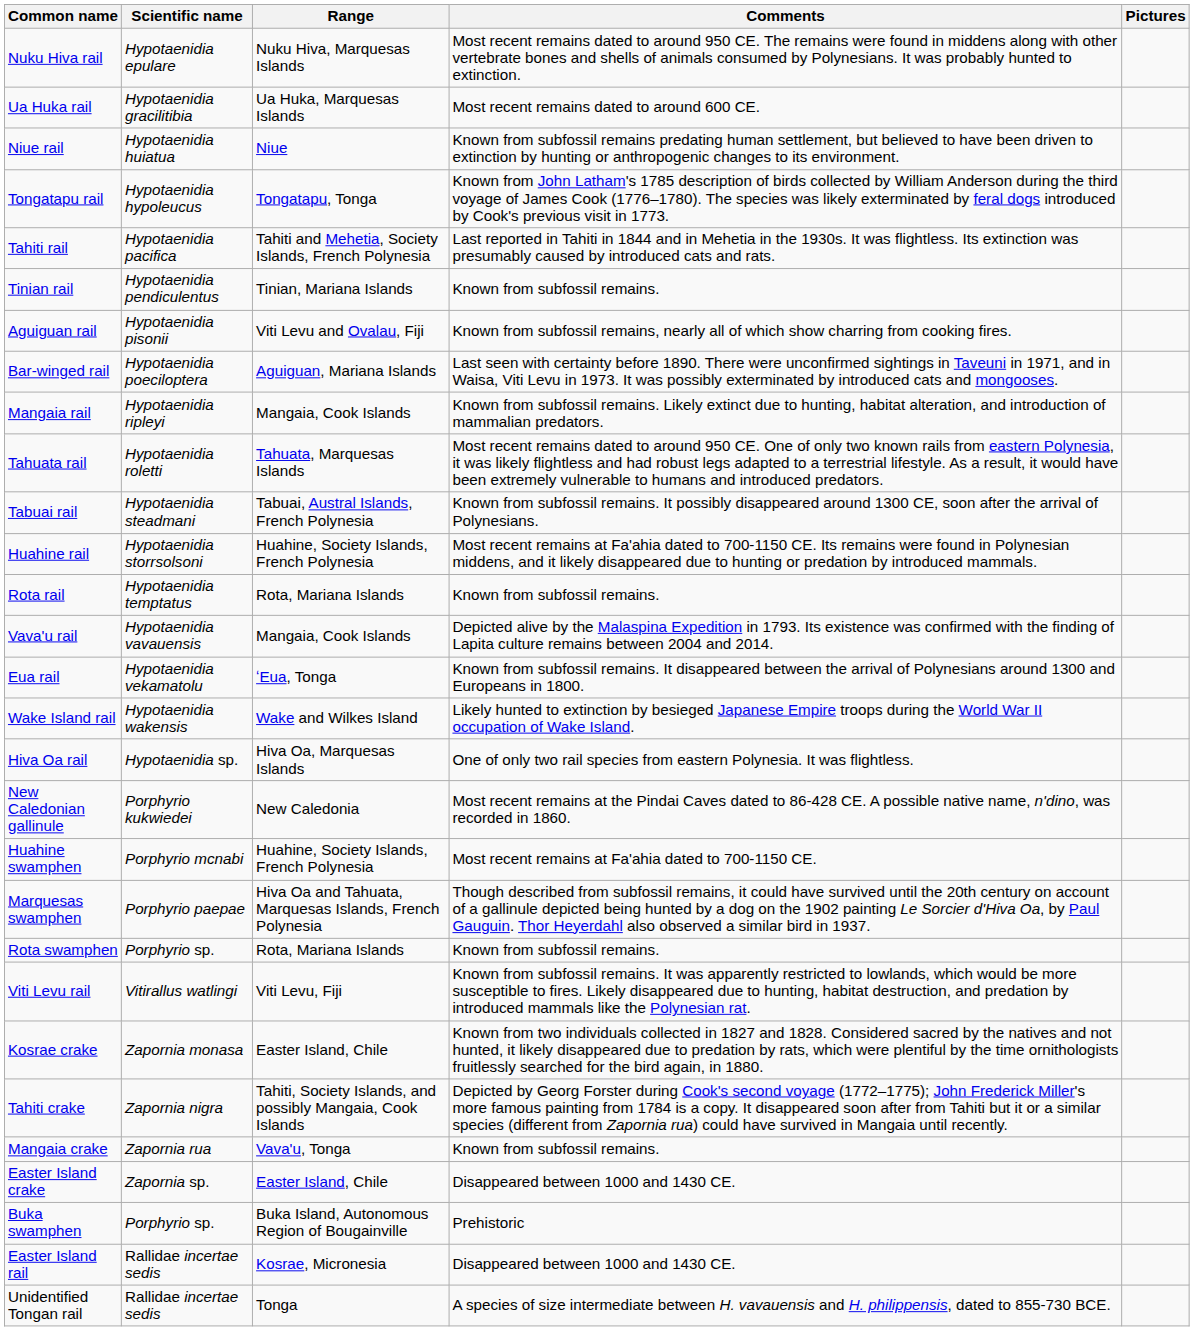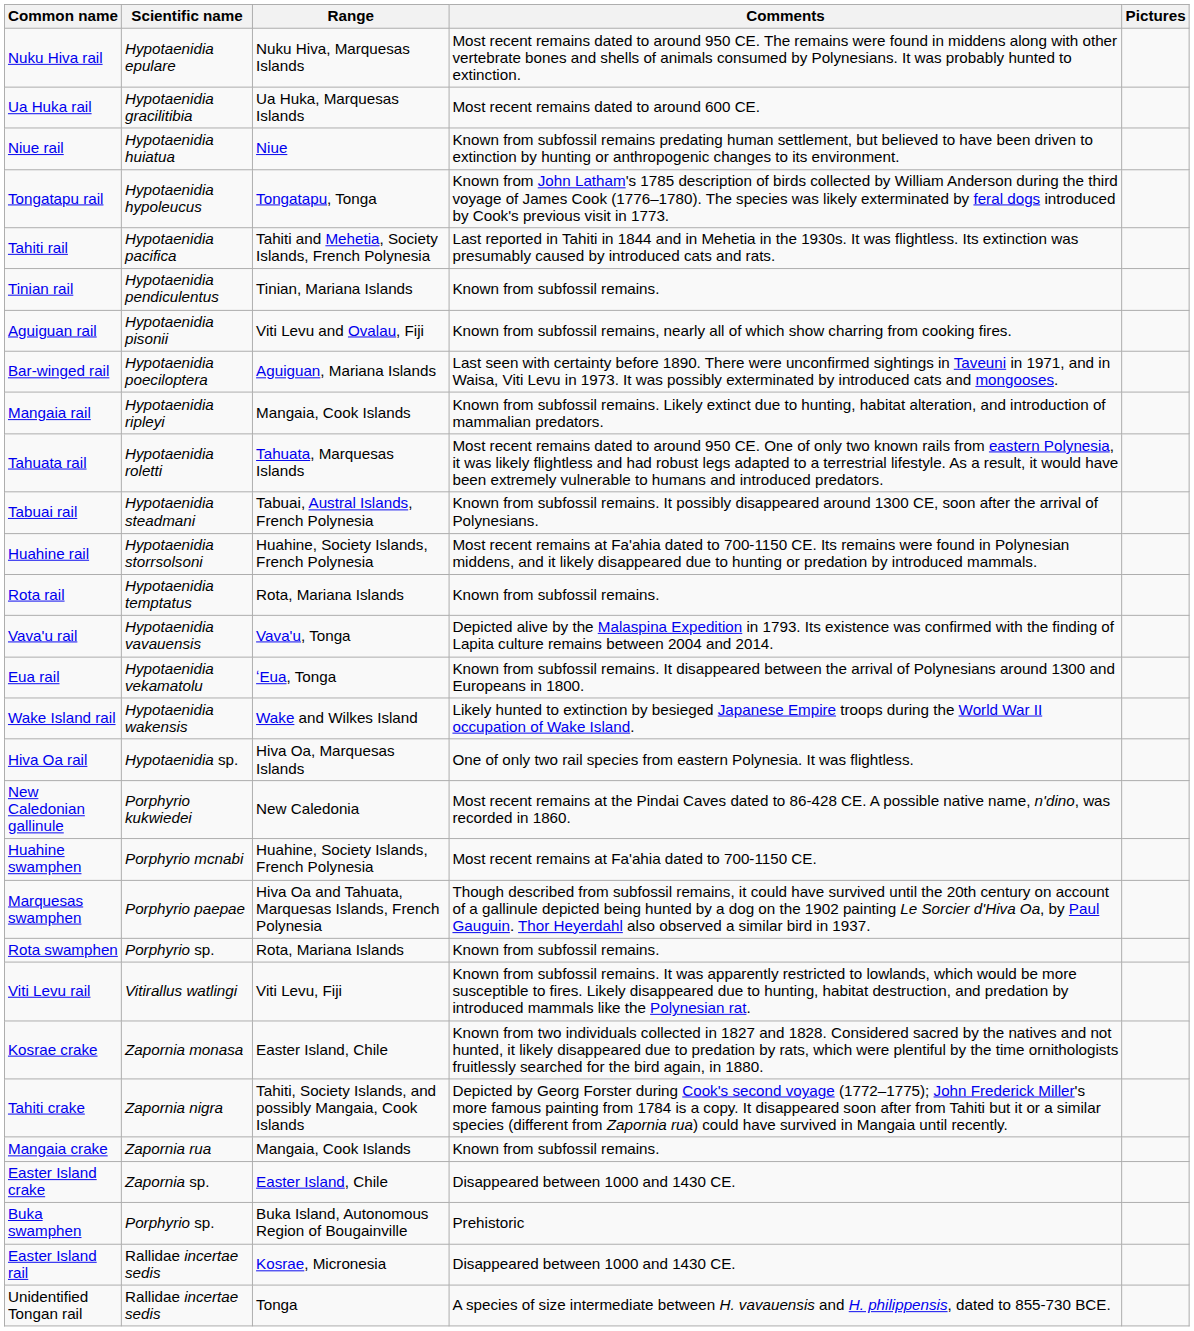Vava'u rail | Range: Mangaia, Cook Islands -> Vava'u, Tonga
Mangaia crake | Range: Vava'u, Tonga -> Mangaia, Cook Islands
